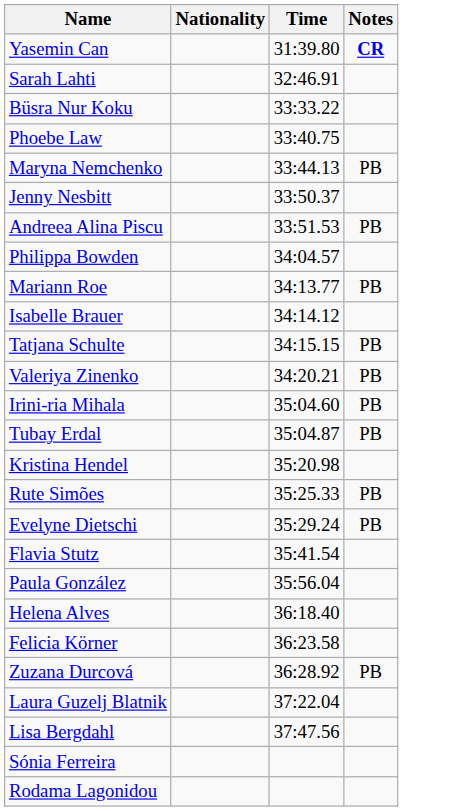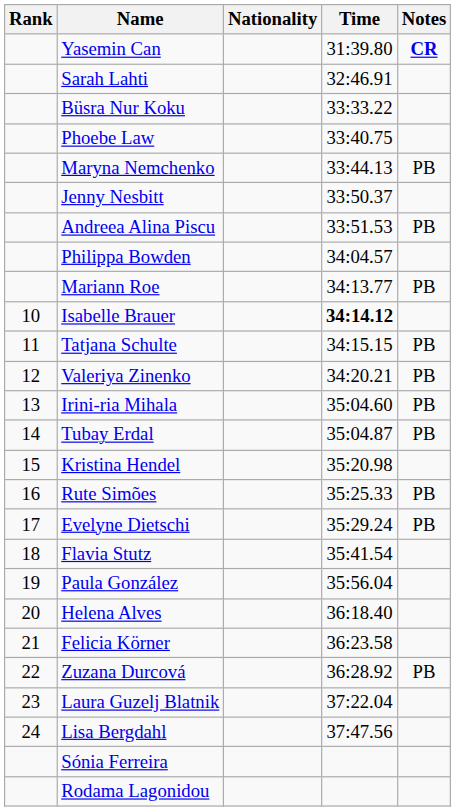+ column: Rank | 10 | 11 | 12 | 13 | 14 | 15 | 16 | 17 | 18 | 19 | 20 | 21 | 22 | 23 | 24
Isabelle Brauer | Time: normal -> bold
